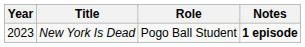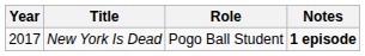New York Is Dead | Year: 2023 -> 2017
